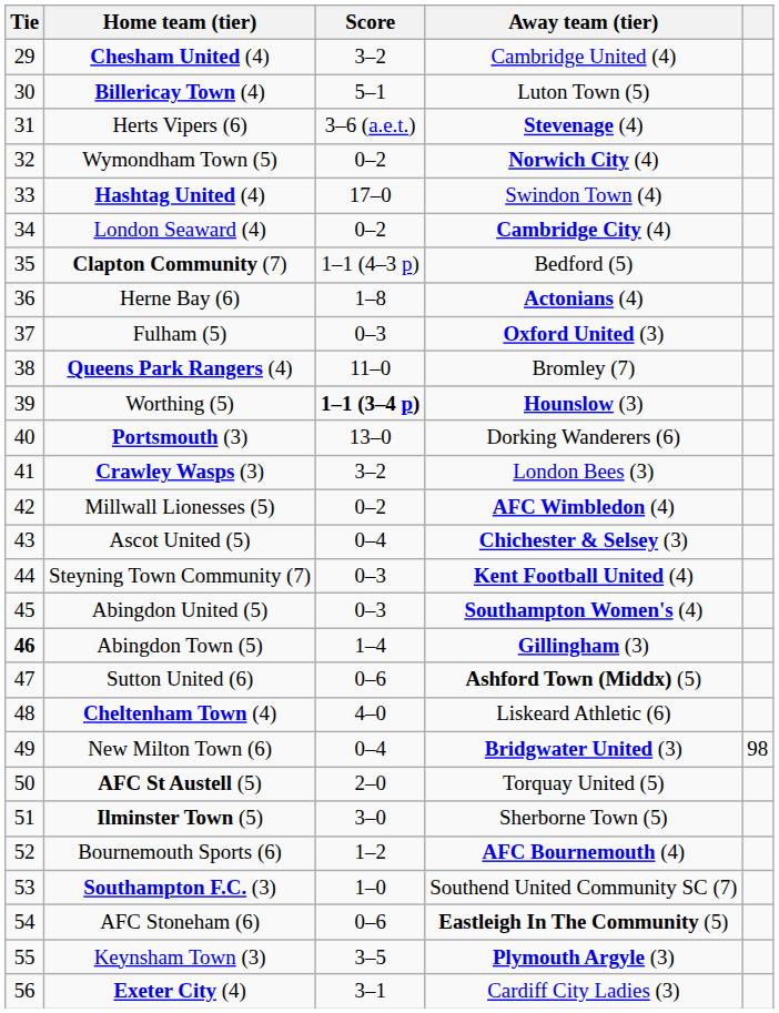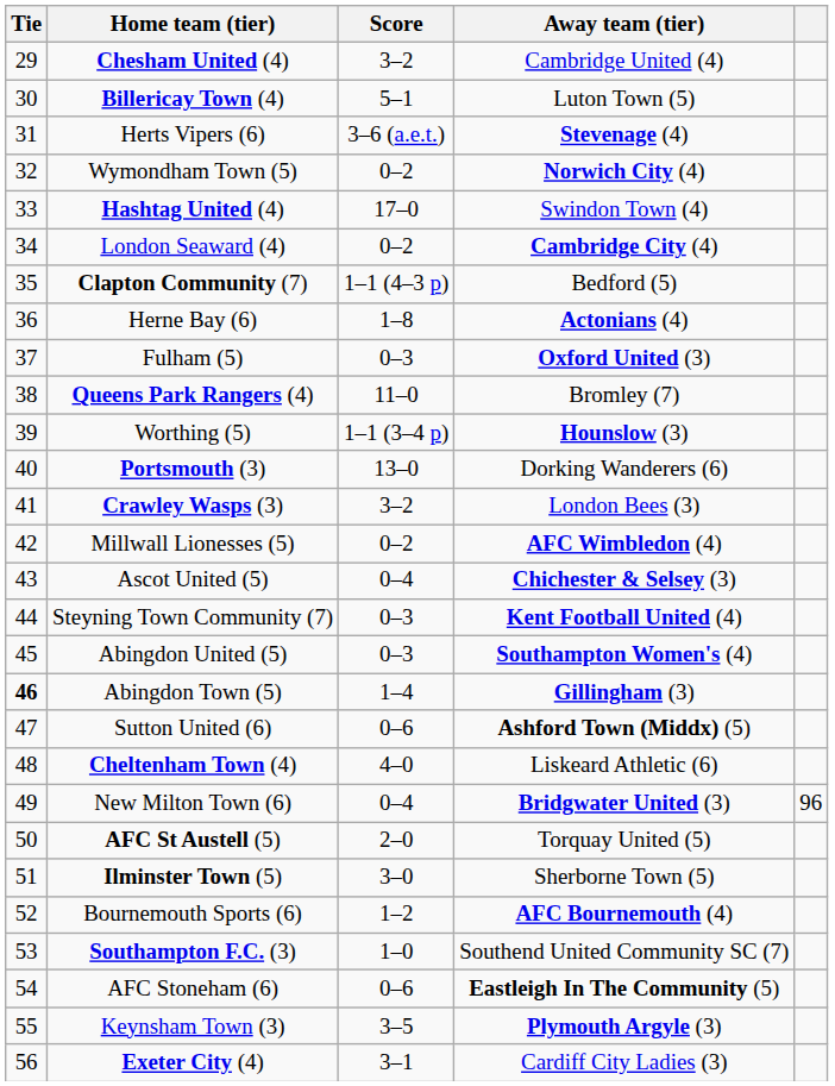Worthing (5) | Score: bold -> normal
New Milton Town (6) | column 5: 98 -> 96
